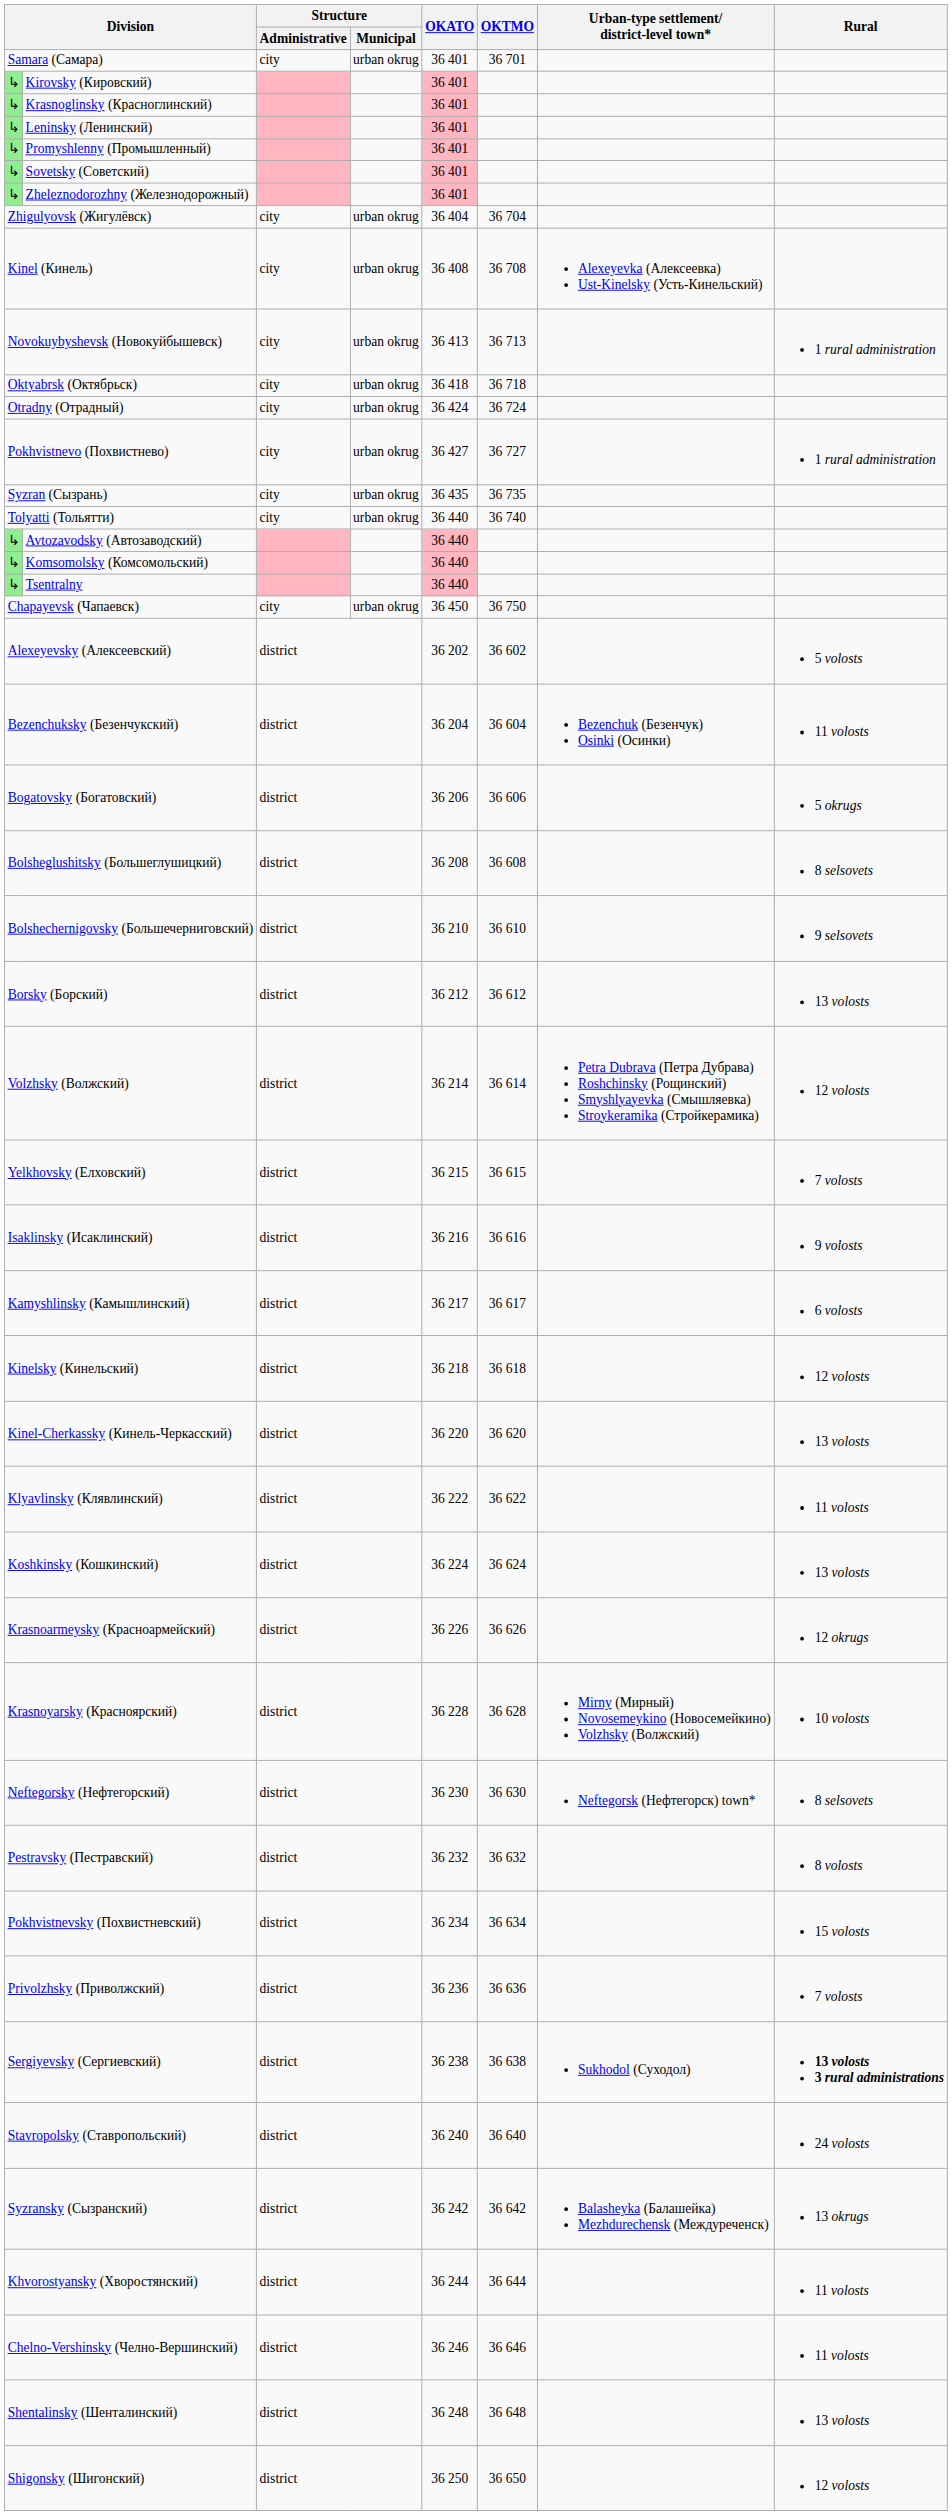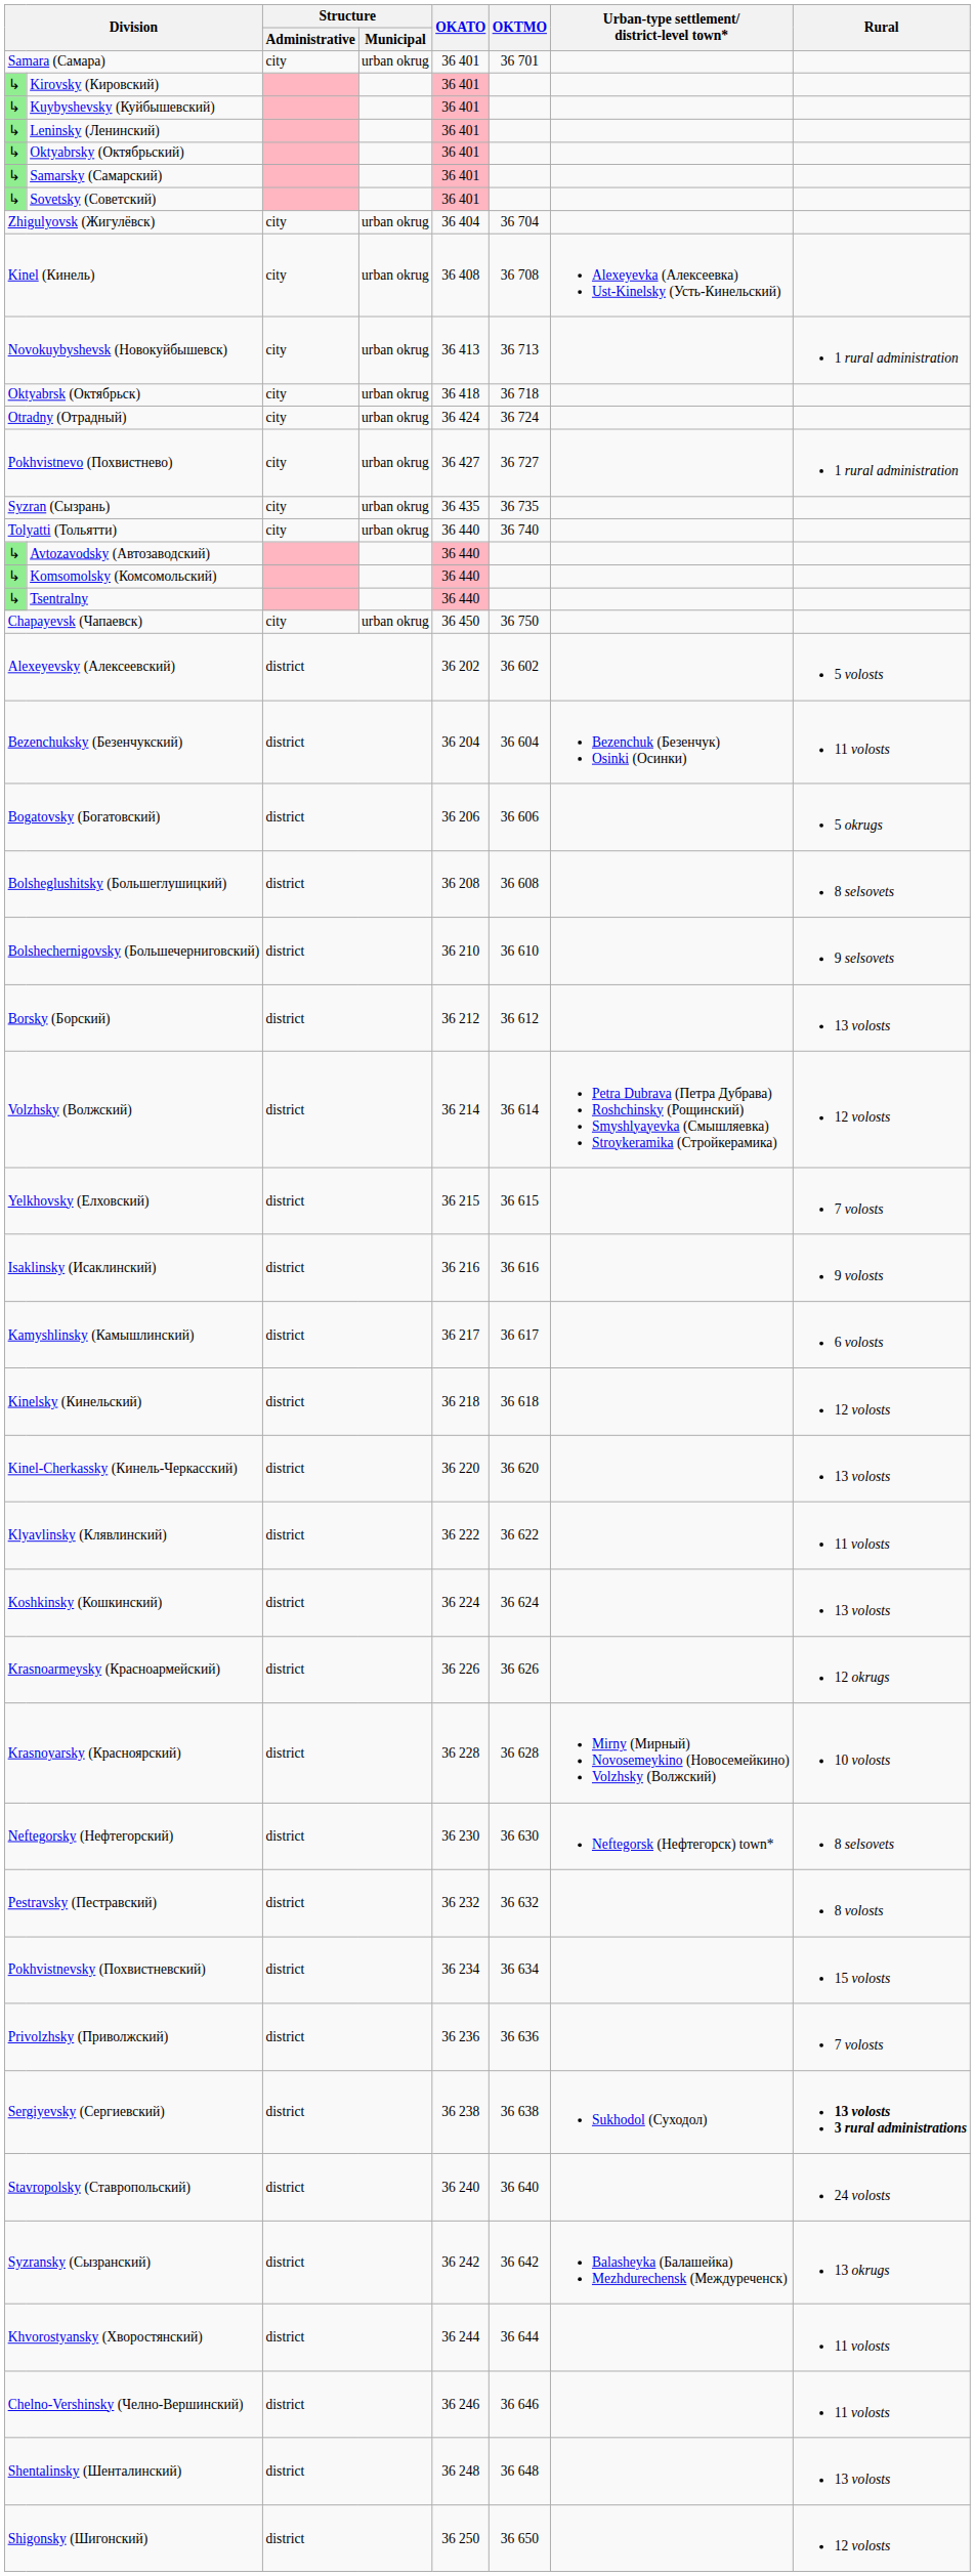- row: ↳ | Krasnoglinsky (Красноглинский) | 36 401
+ row: ↳ | Kuybyshevsky (Куйбышевский) | 36 401
+ row: ↳ | Oktyabrsky (Октябрьский) | 36 401
- row: ↳ | Promyshlenny (Промышленный) | 36 401
+ row: ↳ | Samarsky (Самарский) | 36 401
- row: ↳ | Zheleznodorozhny (Железнодорожный) | 36 401
